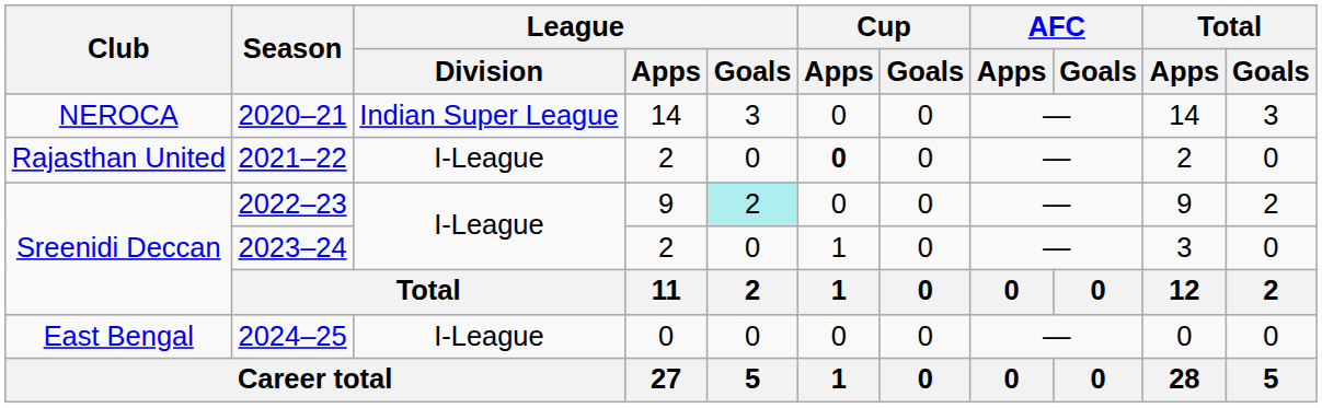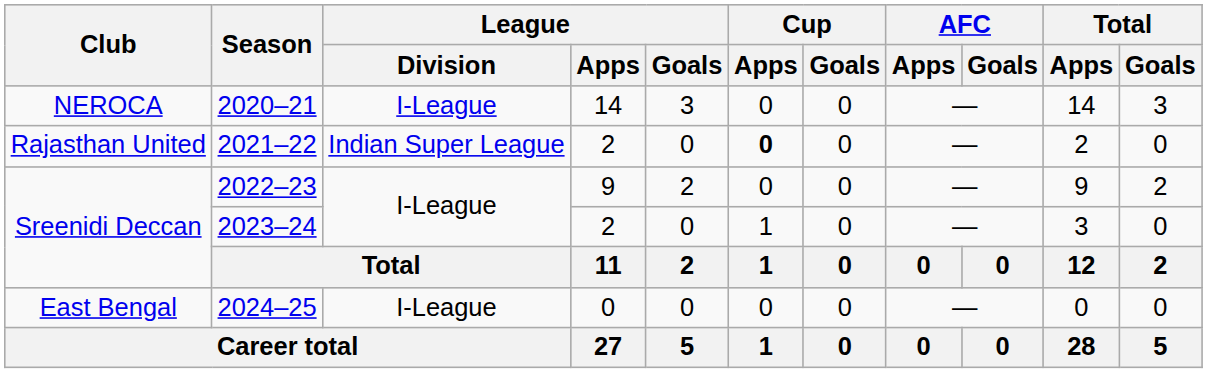2020–21 | League / Division: Indian Super League -> I-League
2021–22 | League / Division: I-League -> Indian Super League
2022–23 | League / Goals: paleturquoise background -> no background
